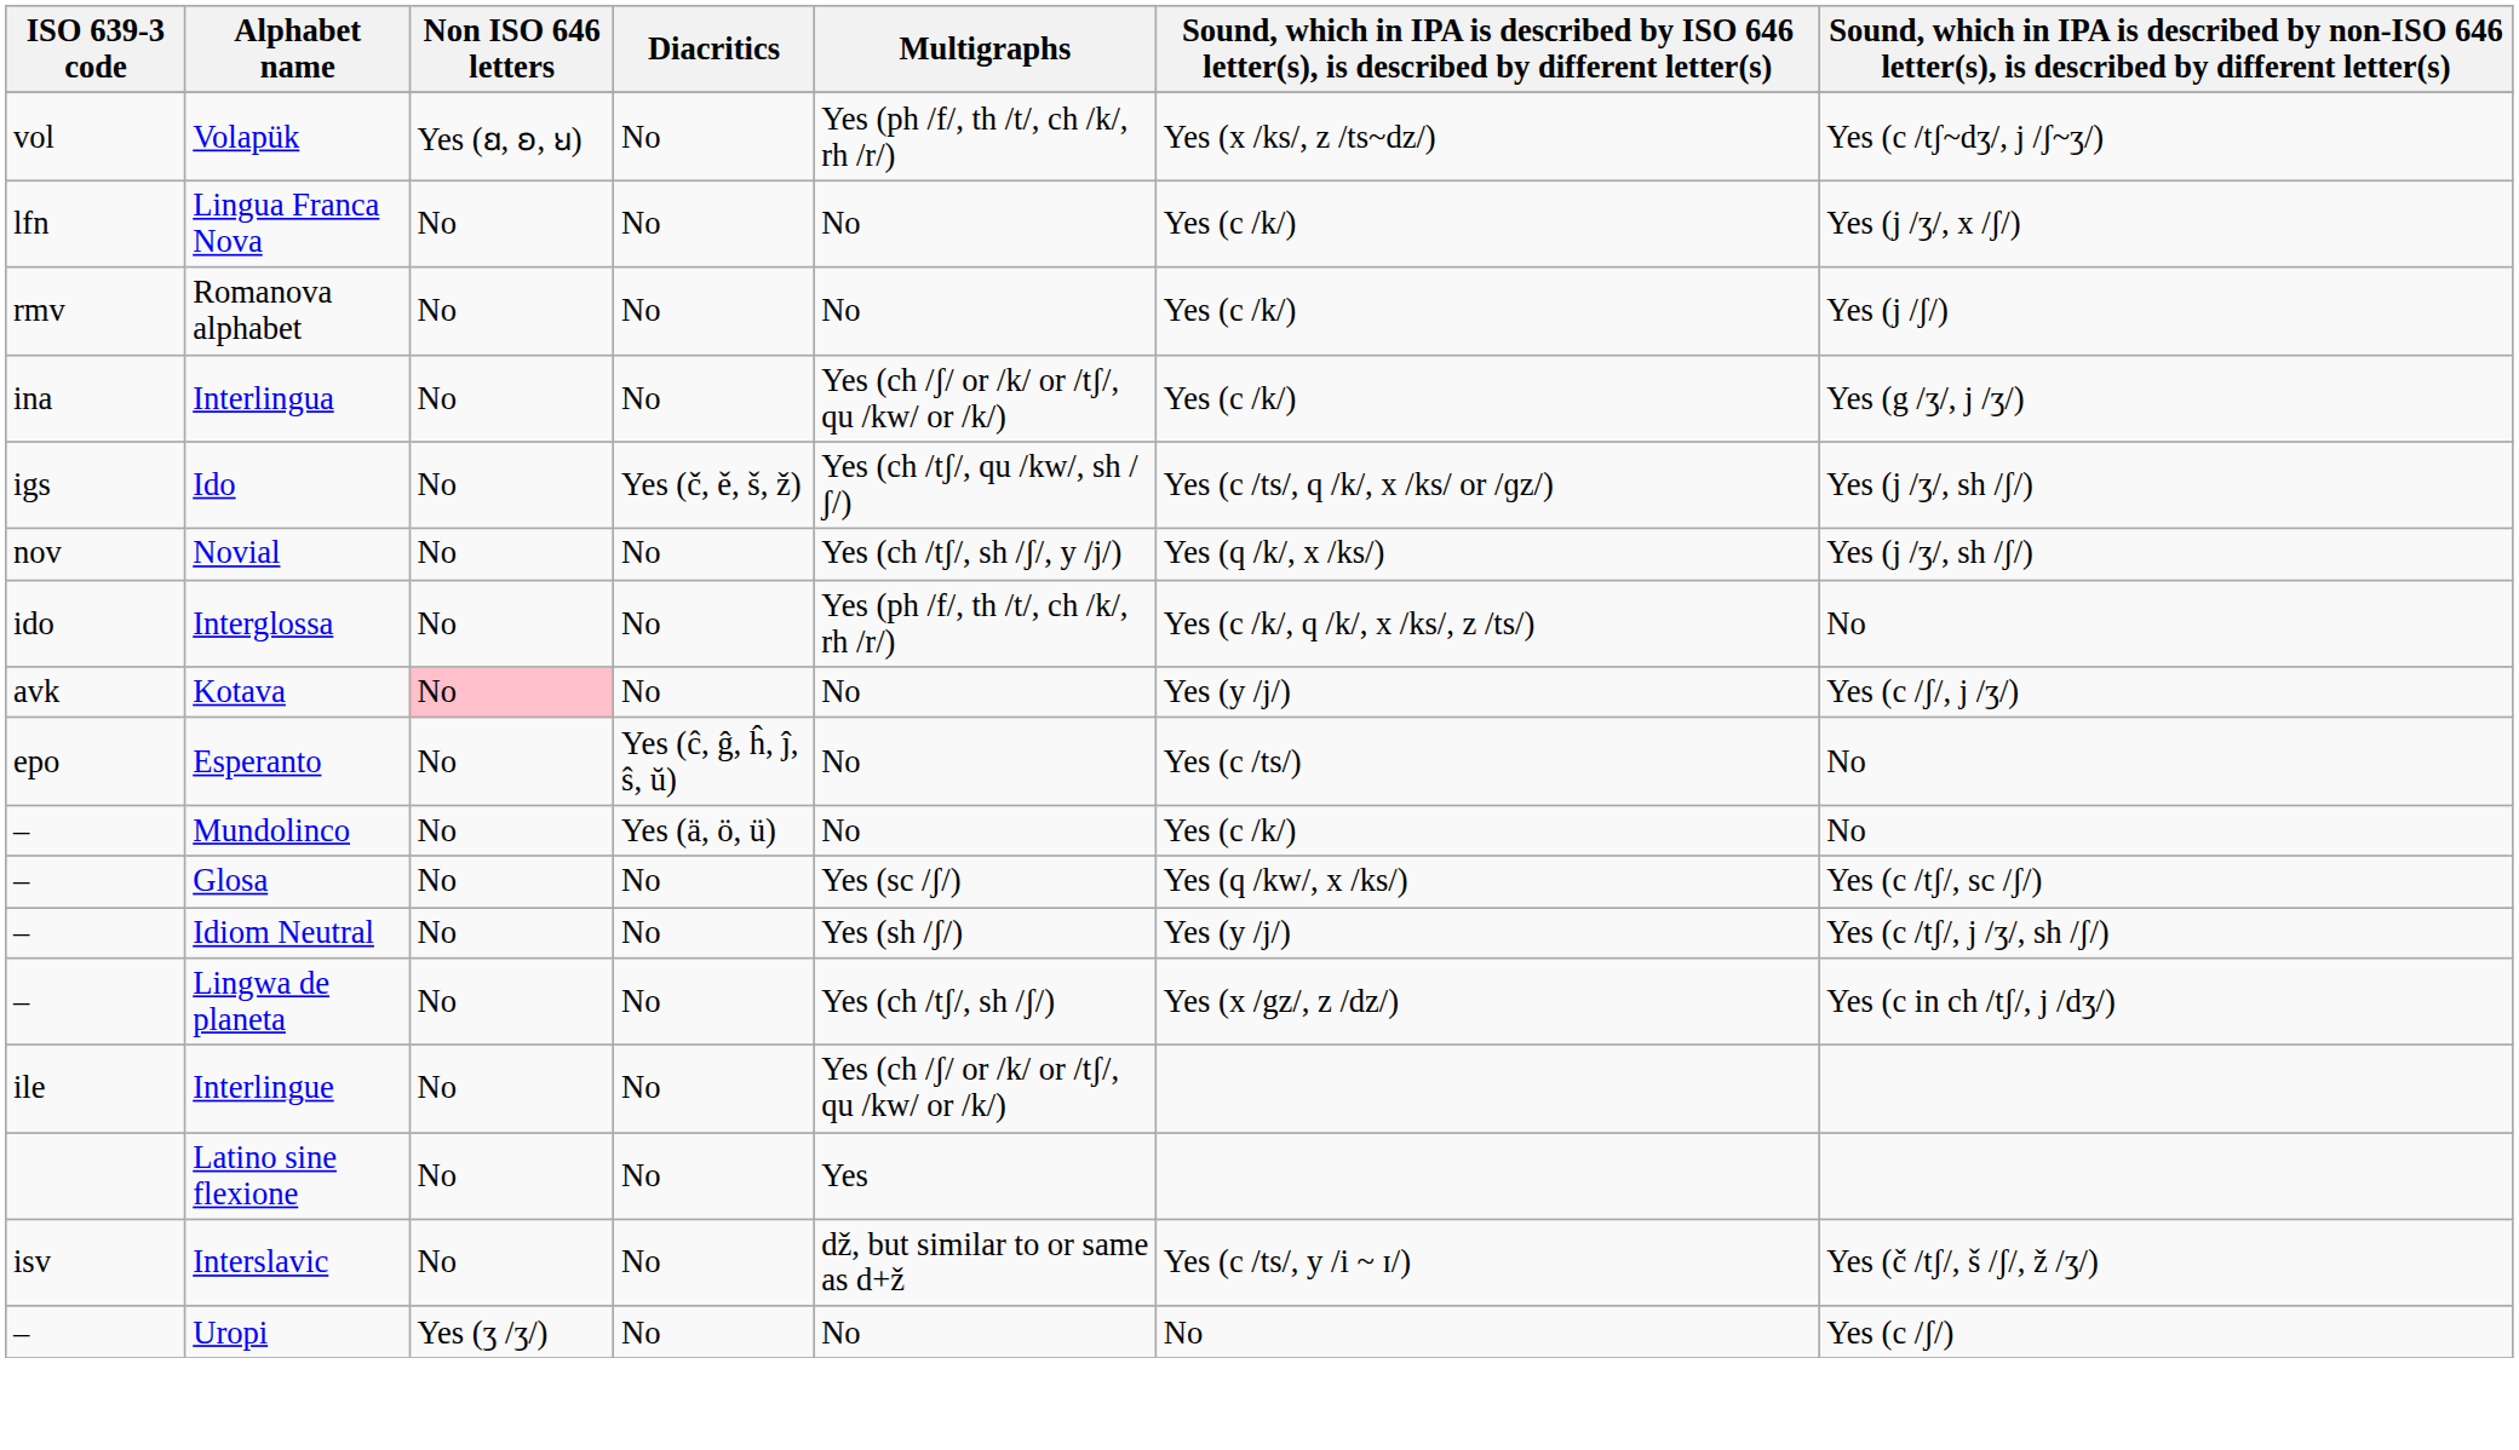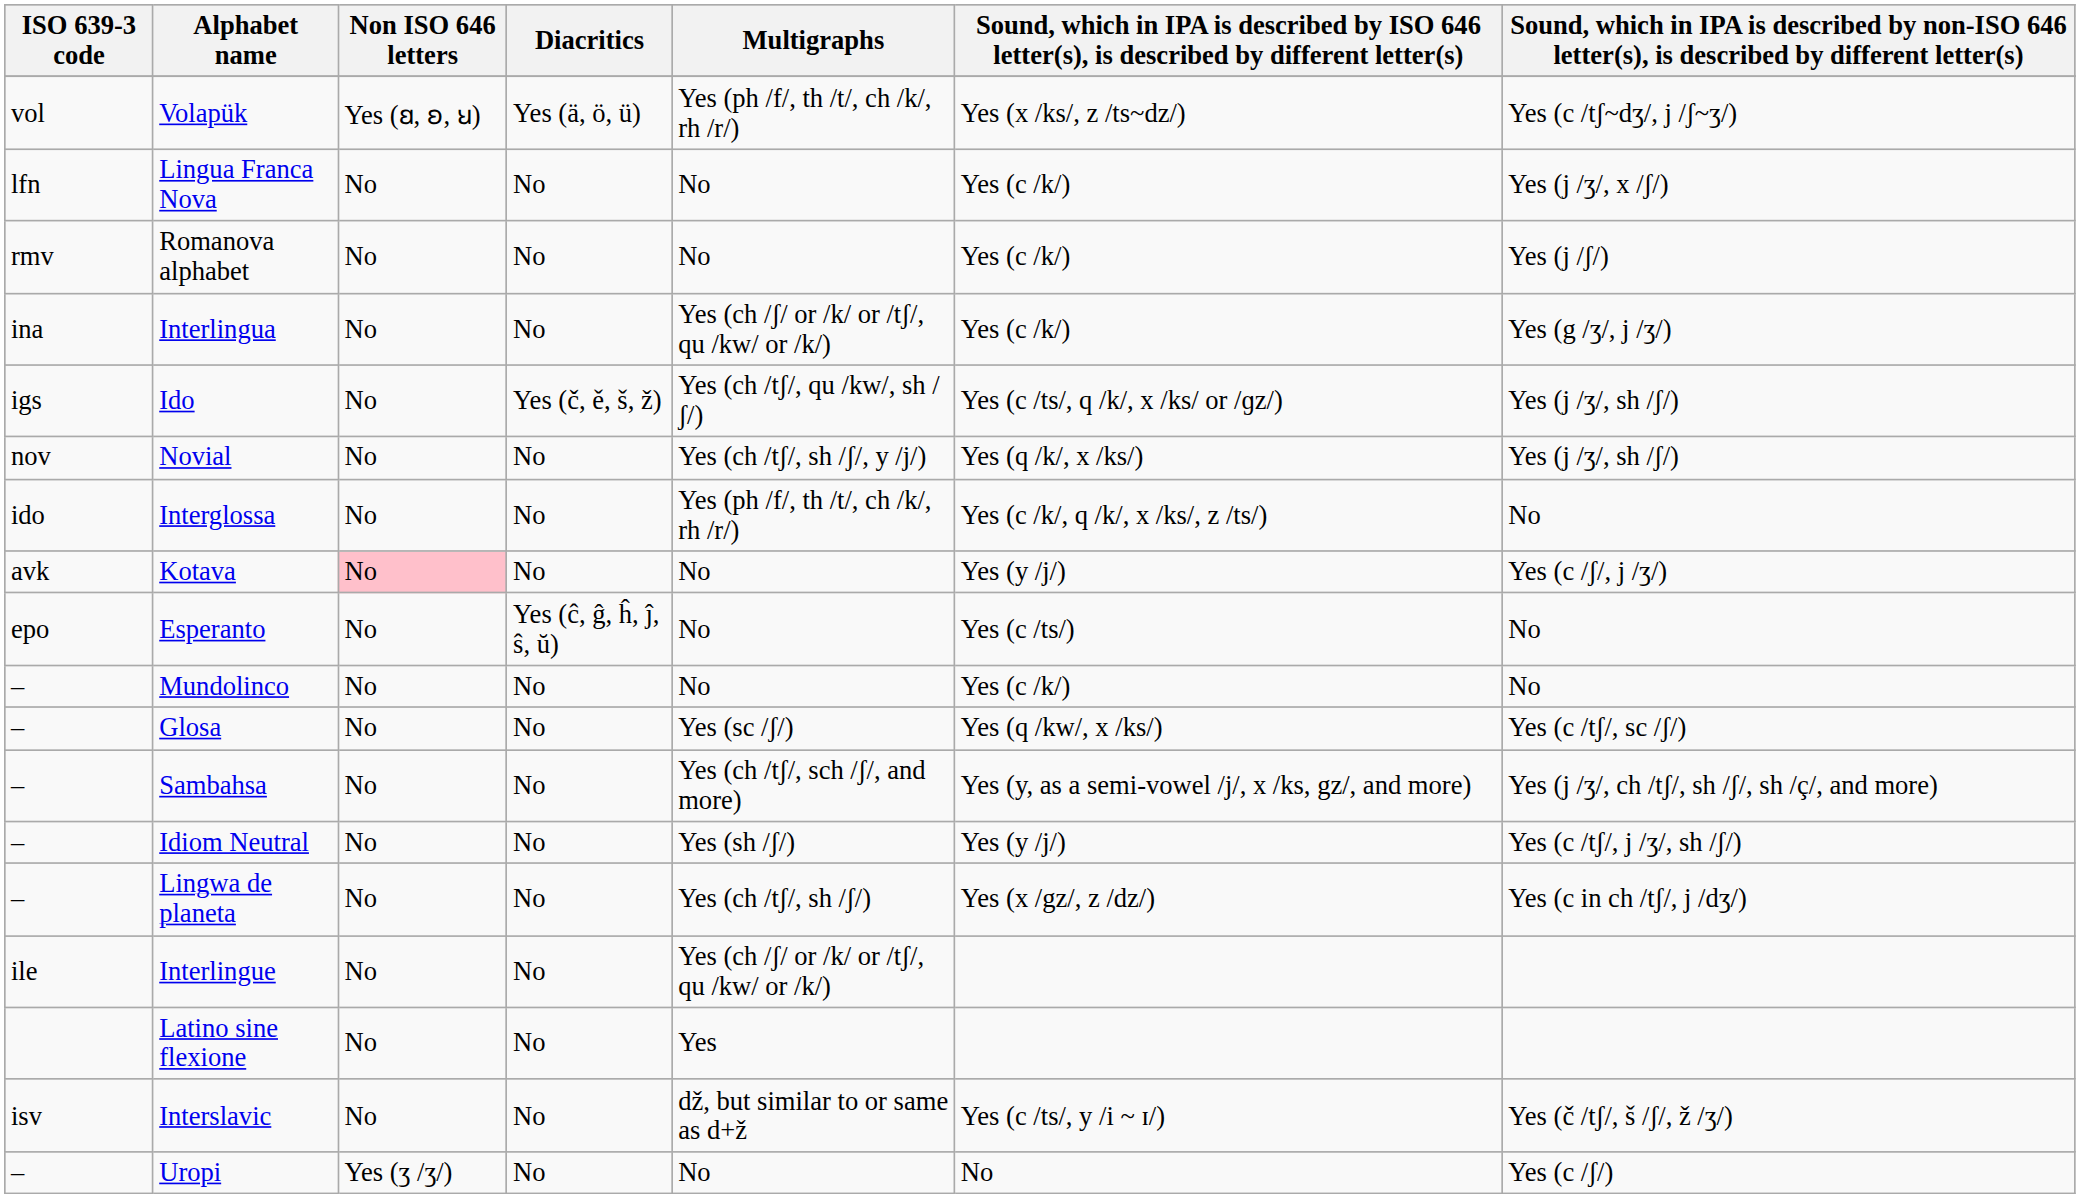Volapük | Diacritics: No -> Yes (ä, ö, ü)
Mundolinco | Diacritics: Yes (ä, ö, ü) -> No
+ row: – | Sambahsa | No | No | Yes (ch /tʃ/, sch /ʃ/, and more) | Yes (y, as a semi-vowel /j/, x /ks, gz/, and more) | Yes (j /ʒ/, ch /tʃ/, sh /ʃ/, sh /ç/, and more)
